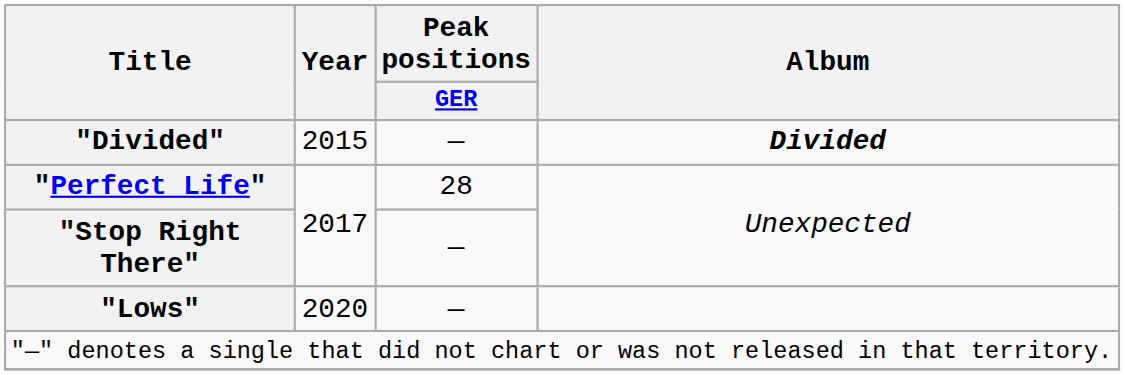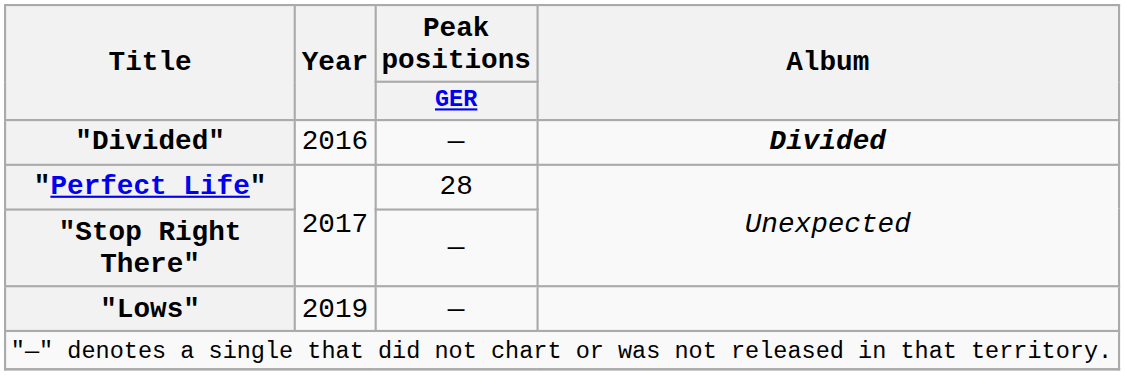"Divided" | Year: 2015 -> 2016
"Lows" | Year: 2020 -> 2019
